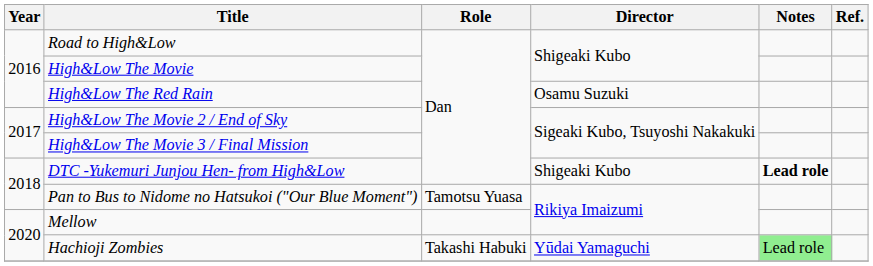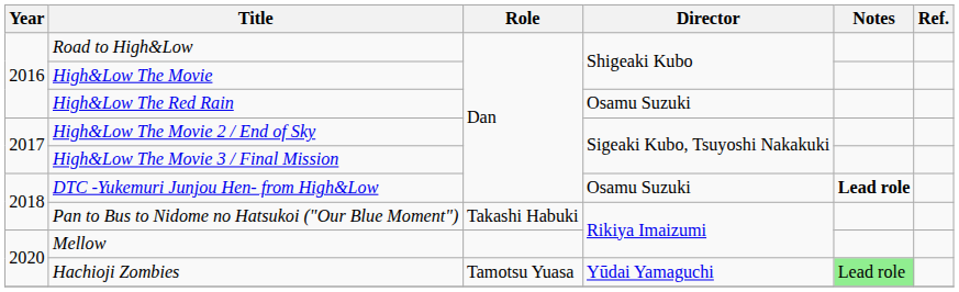DTC -Yukemuri Junjou Hen- from High&Low | Director: Shigeaki Kubo -> Osamu Suzuki
Pan to Bus to Nidome no Hatsukoi ("Our Blue Moment") | Role: Tamotsu Yuasa -> Takashi Habuki
Hachioji Zombies | Role: Takashi Habuki -> Tamotsu Yuasa
